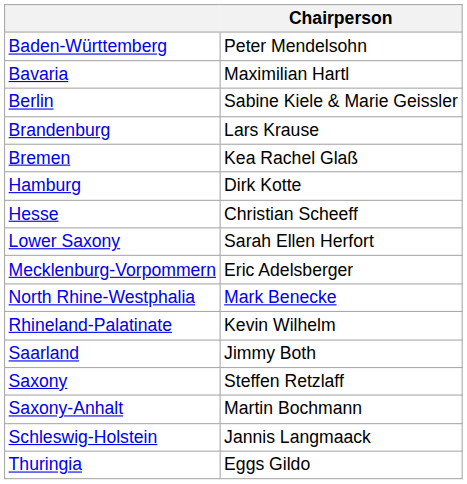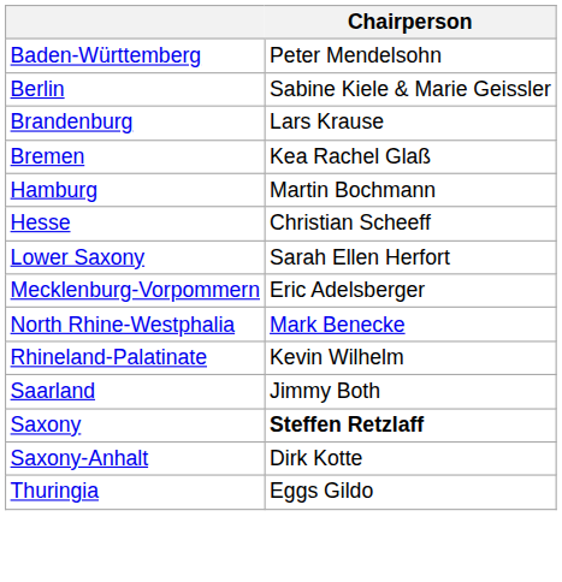- row: Bavaria | Maximilian Hartl
Hamburg | Chairperson: Dirk Kotte -> Martin Bochmann
Saxony | Chairperson: normal -> bold
Saxony-Anhalt | Chairperson: Martin Bochmann -> Dirk Kotte
- row: Schleswig-Holstein | Jannis Langmaack
